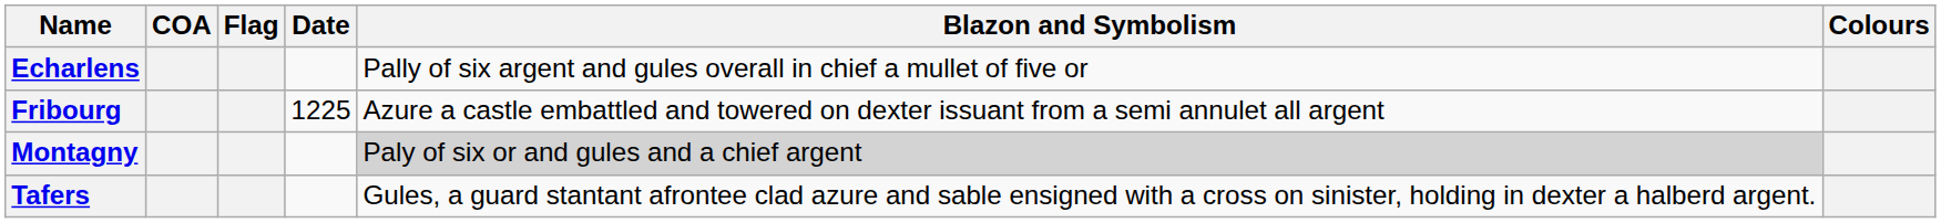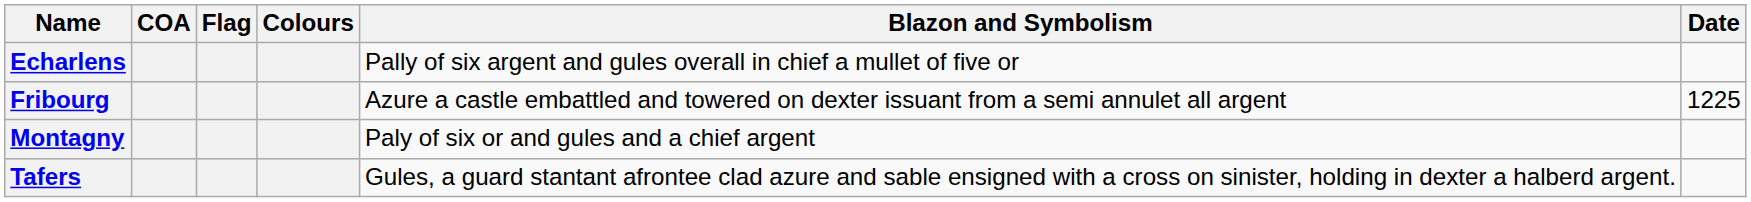columns swapped: Colours <-> Date
Montagny | Blazon and Symbolism: lightgrey background -> no background
